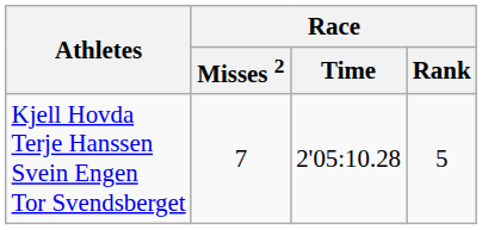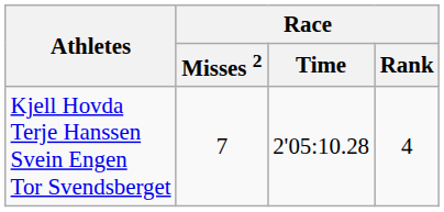Kjell Hovda Terje Hanssen Svein Engen Tor Svendsberget | Race / Rank: 5 -> 4
